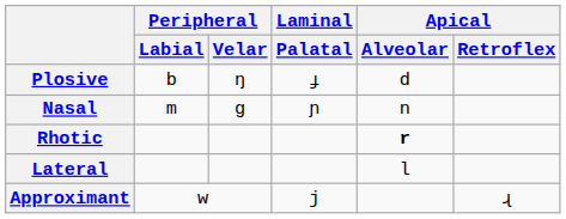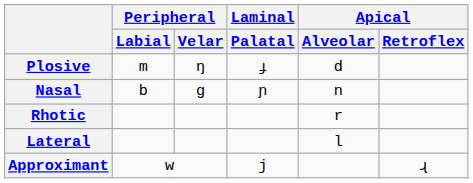Plosive | Peripheral / Labial: b -> m
Nasal | Peripheral / Labial: m -> b
Rhotic | Apical / Alveolar: bold -> normal
